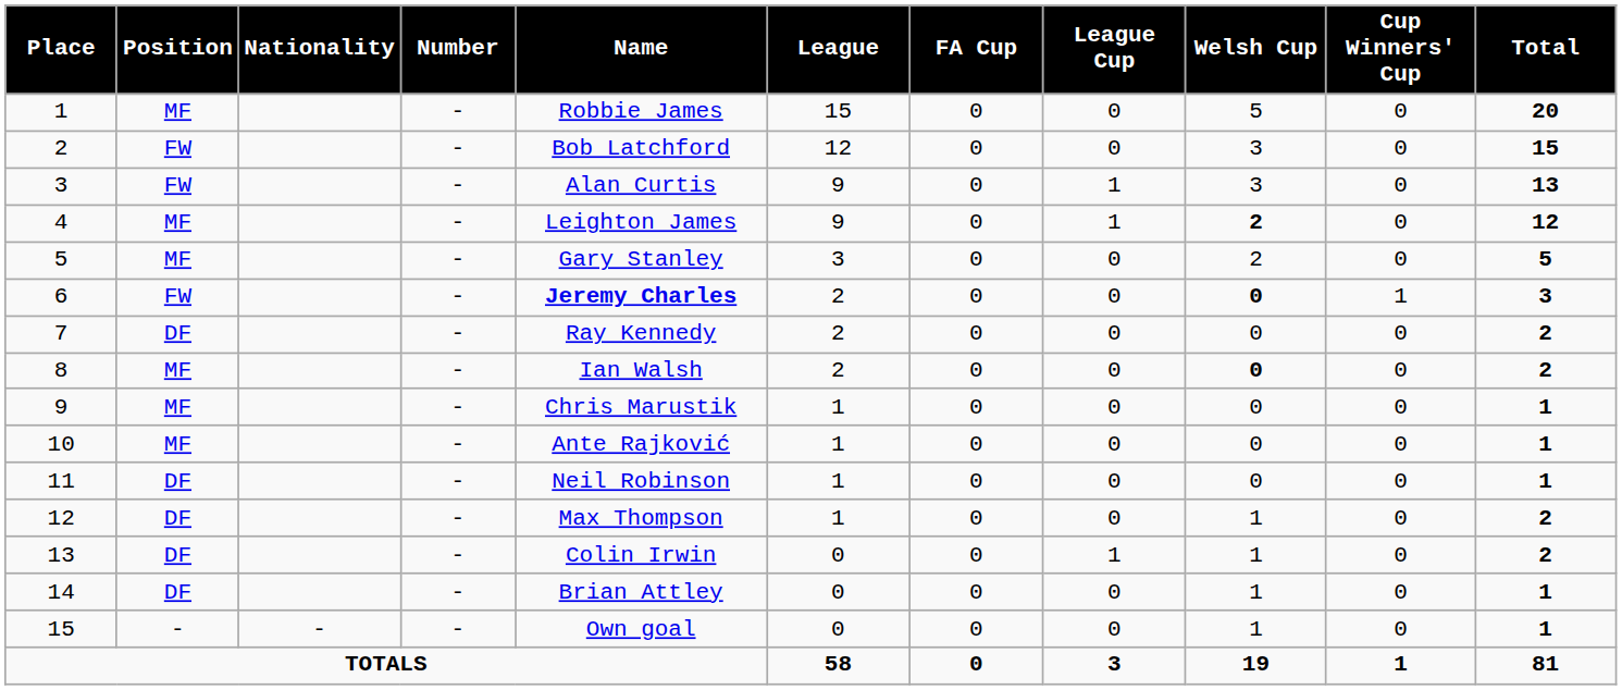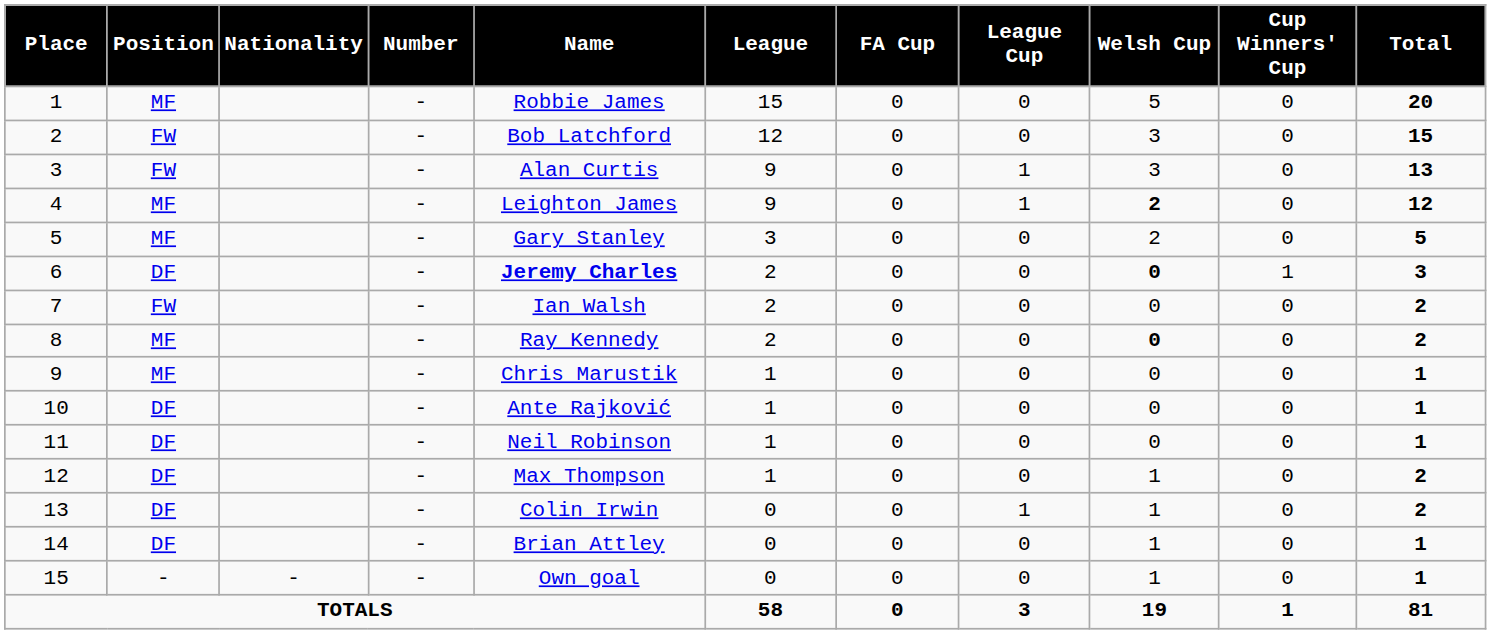6 | Position: FW -> DF
7 | Position: DF -> FW
7 | Name: Ray Kennedy -> Ian Walsh
8 | Name: Ian Walsh -> Ray Kennedy
10 | Position: MF -> DF
